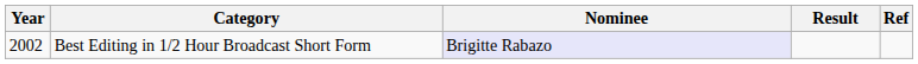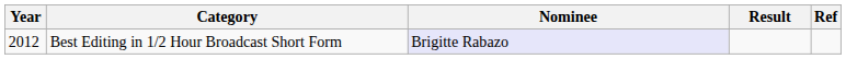Best Editing in 1/2 Hour Broadcast Short Form | Year: 2002 -> 2012
